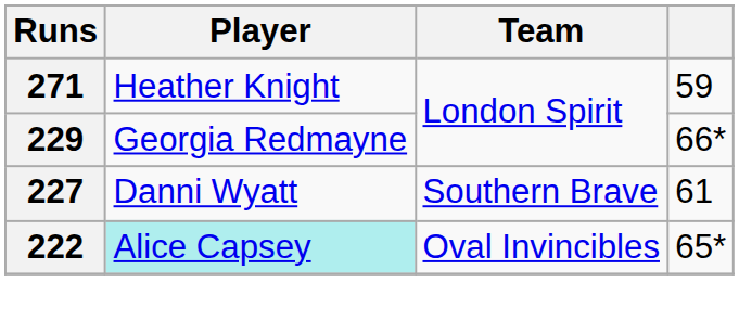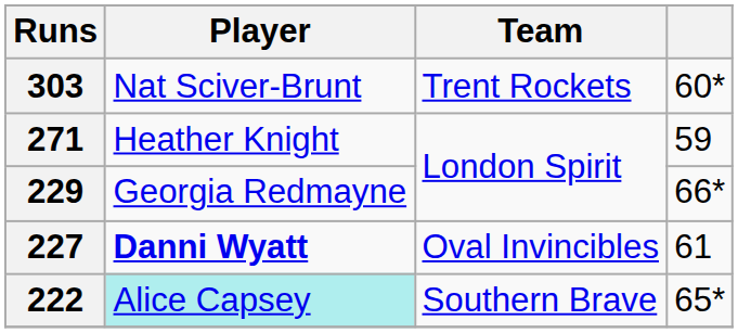+ row: 303 | Nat Sciver-Brunt | Trent Rockets | 60*
227 | Player: normal -> bold
227 | Team: Southern Brave -> Oval Invincibles
222 | Team: Oval Invincibles -> Southern Brave
